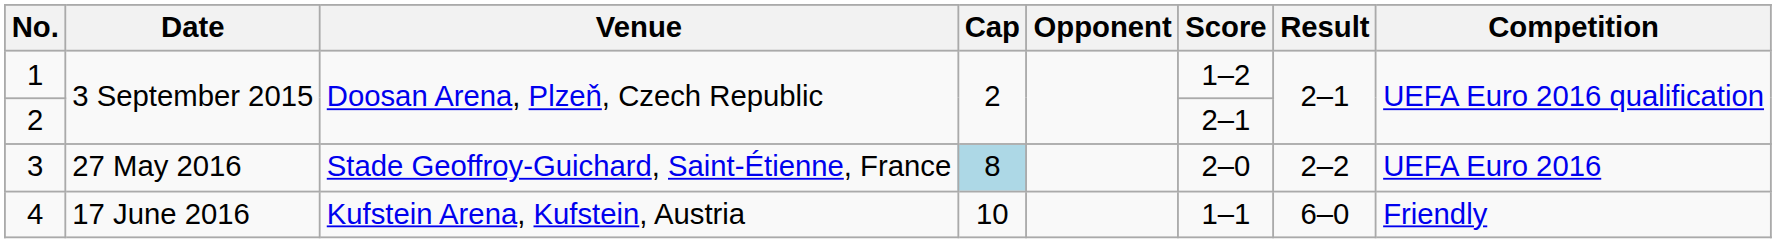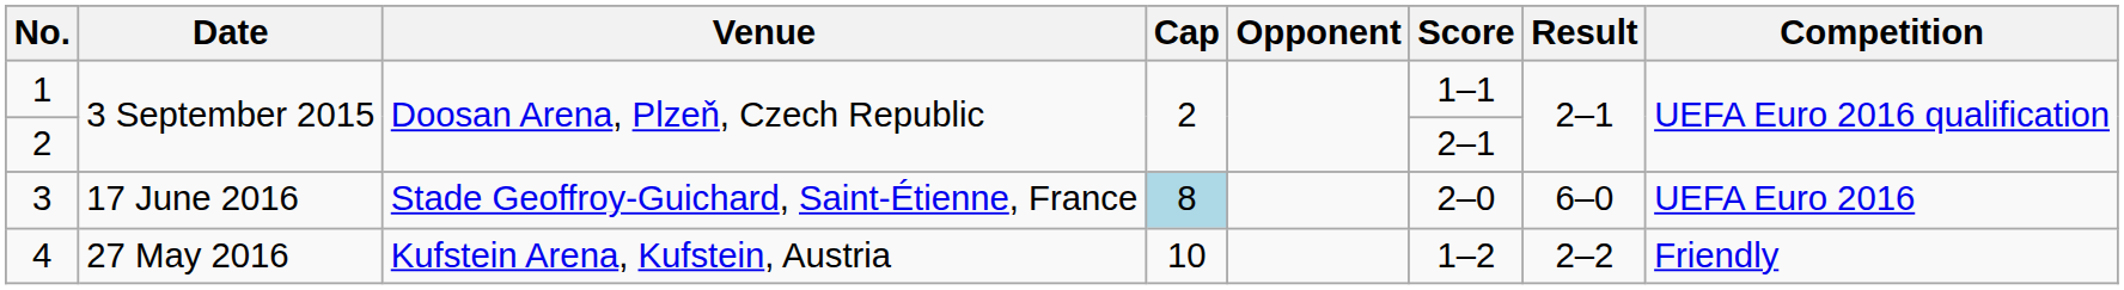1 | Score: 1–2 -> 1–1
3 | Date: 27 May 2016 -> 17 June 2016
3 | Result: 2–2 -> 6–0
4 | Date: 17 June 2016 -> 27 May 2016
4 | Score: 1–1 -> 1–2
4 | Result: 6–0 -> 2–2
